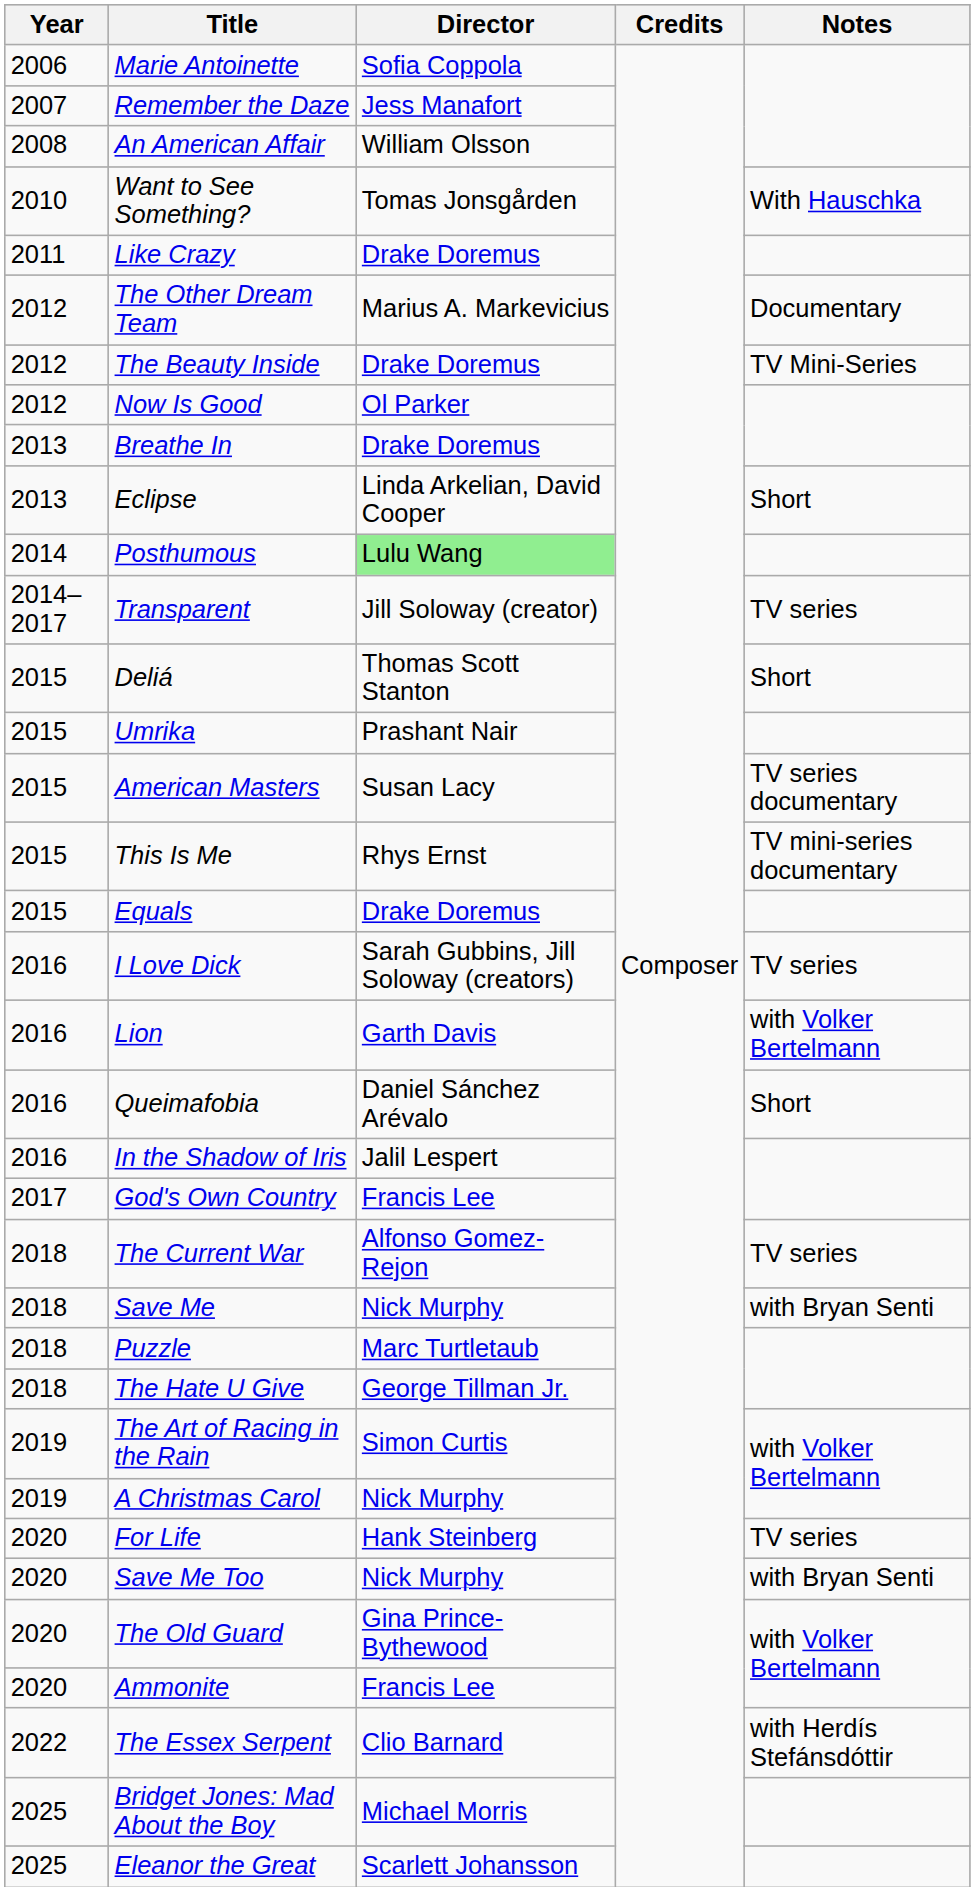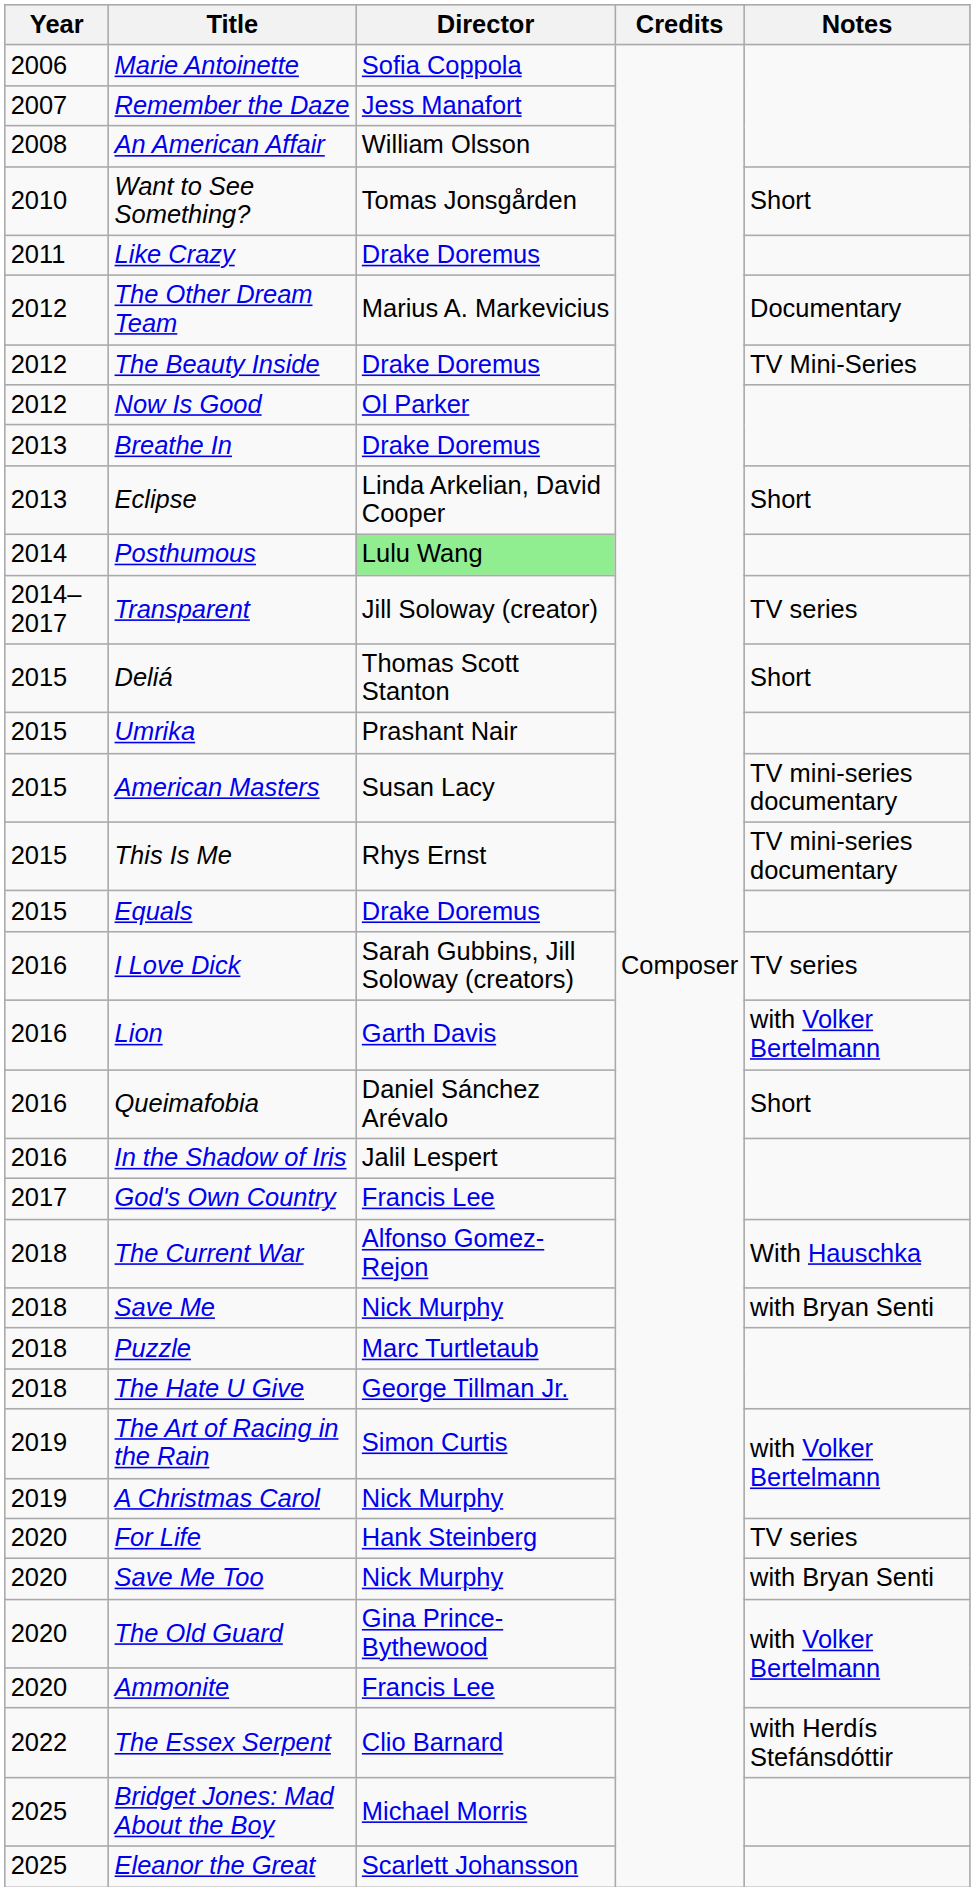Want to See Something? | Notes: With Hauschka -> Short
American Masters | Notes: TV series documentary -> TV mini-series documentary
The Current War | Notes: TV series -> With Hauschka
